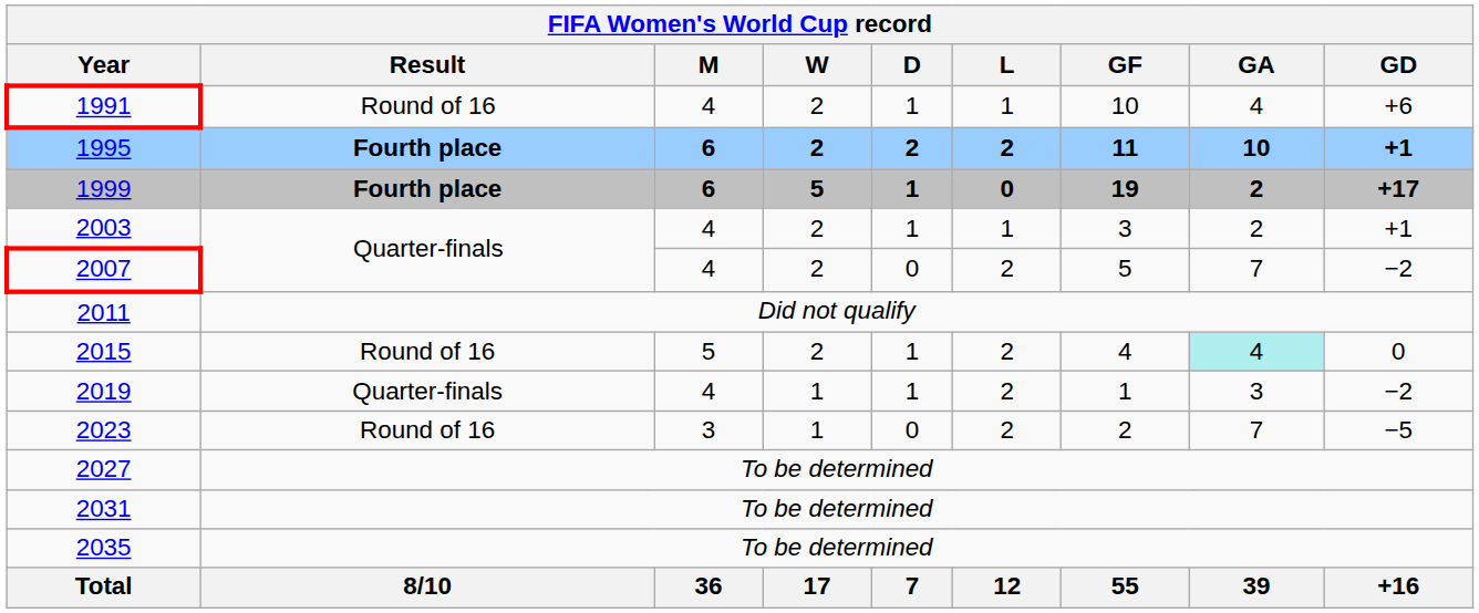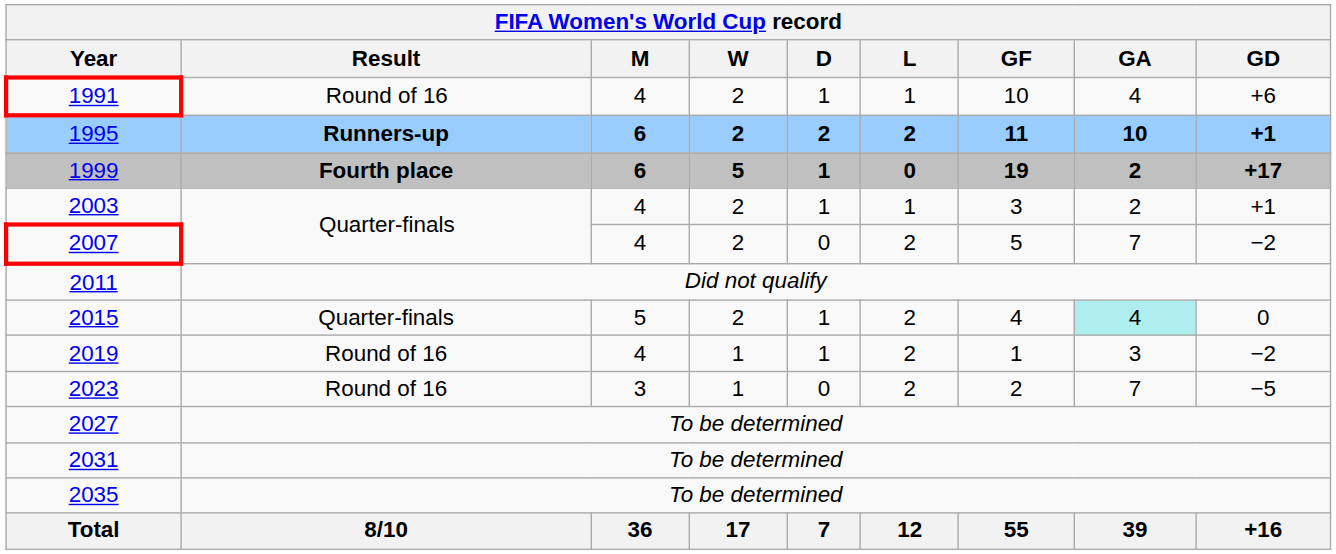1995 | Result: Fourth place -> Runners-up
2015 | Result: Round of 16 -> Quarter-finals
2019 | Result: Quarter-finals -> Round of 16
